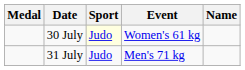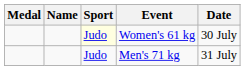columns swapped: Name <-> Date
